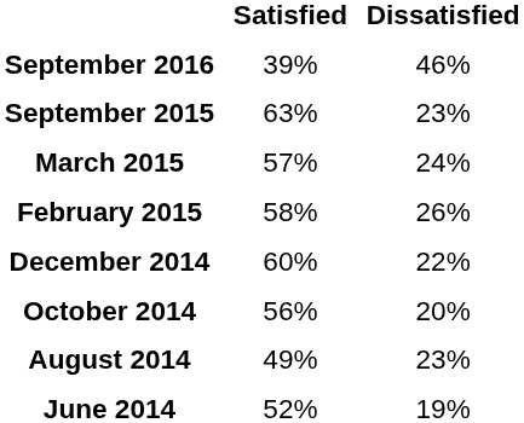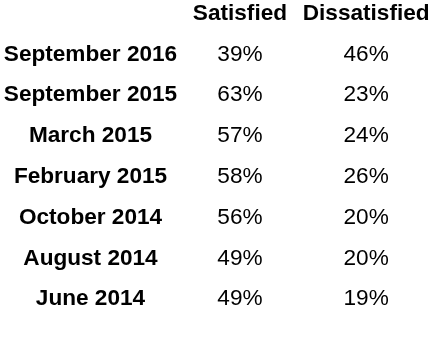- row: December 2014 | 60% | 22%
August 2014 | Dissatisfied: 23% -> 20%
June 2014 | Satisfied: 52% -> 49%
